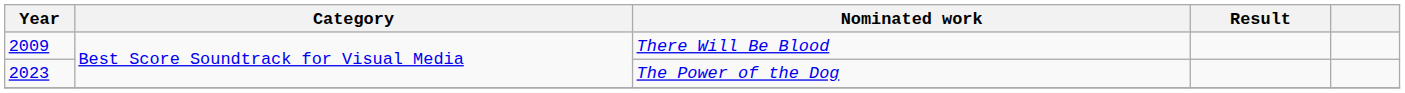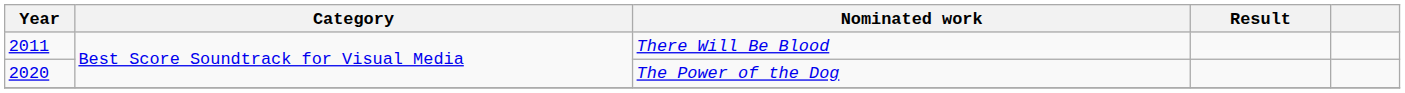There Will Be Blood | Year: 2009 -> 2011
The Power of the Dog | Year: 2023 -> 2020
